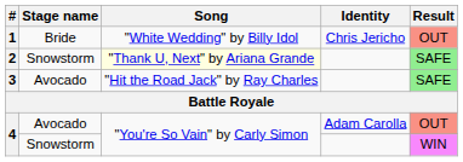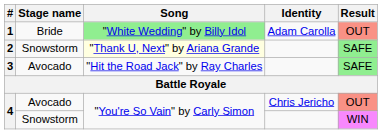1 | Song: no background -> lightgreen background
1 | Identity: Chris Jericho -> Adam Carolla
4 / Avocado | Identity: Adam Carolla -> Chris Jericho
